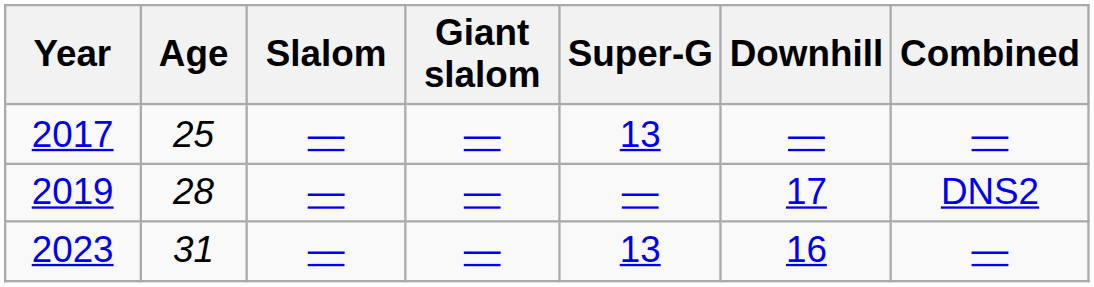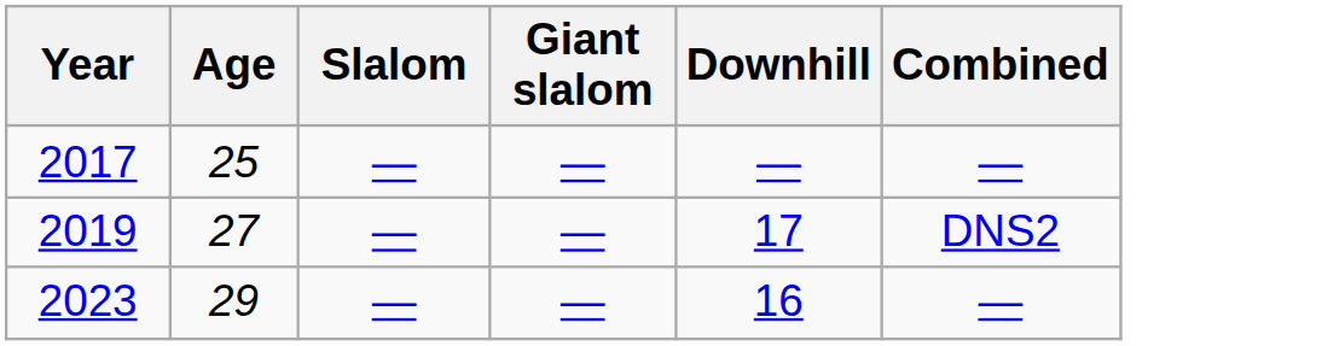- column: Super-G | 13 | — | 13
2019 | Age: 28 -> 27
2023 | Age: 31 -> 29
